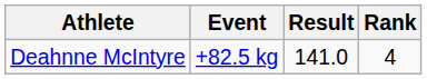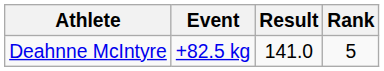Deahnne McIntyre | Rank: 4 -> 5
